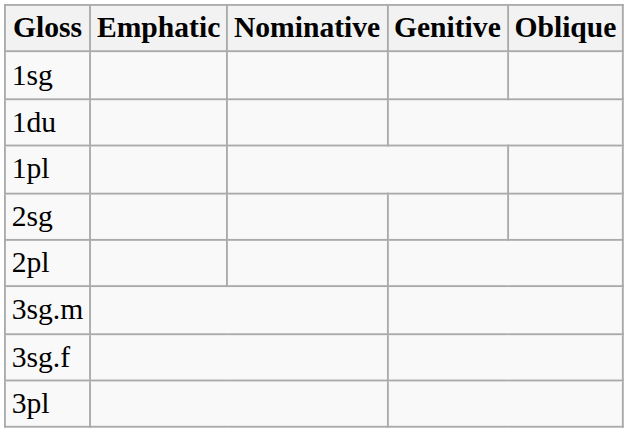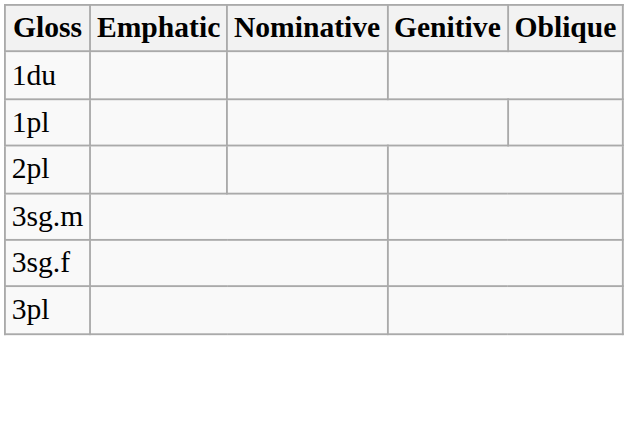- row: 1sg
- row: 2sg
